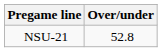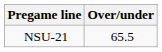NSU-21 | Over/under: 52.8 -> 65.5
